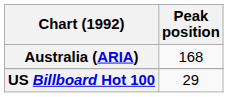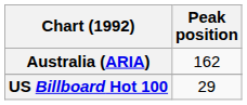Australia (ARIA) | Peak position: 168 -> 162
